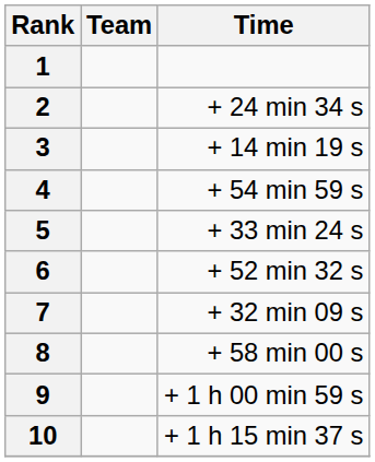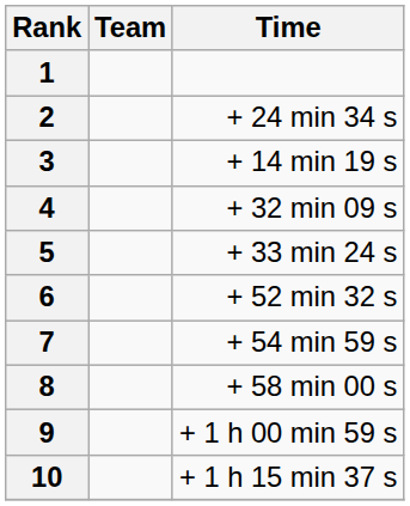4 | Time: + 54 min 59 s -> + 32 min 09 s
7 | Time: + 32 min 09 s -> + 54 min 59 s
